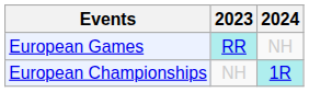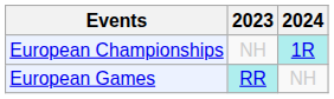rows swapped: European Championships <-> European Games
